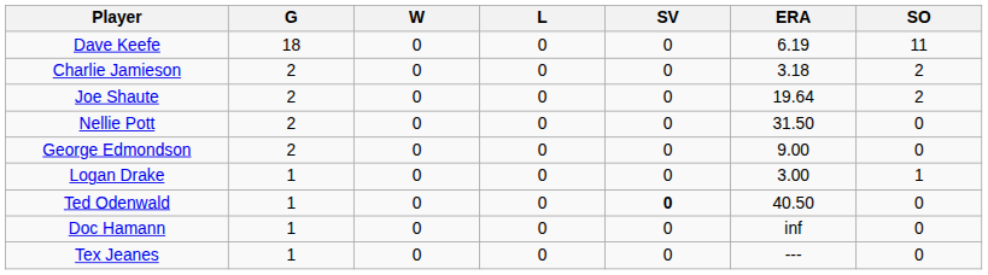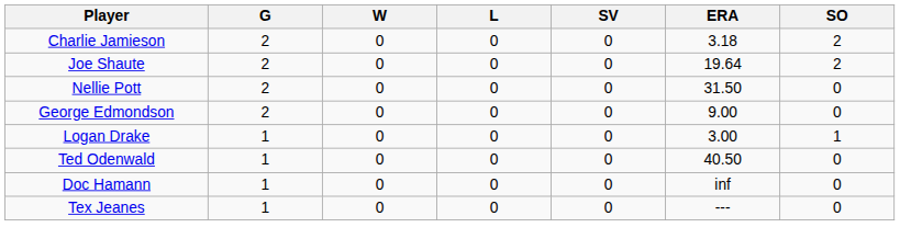- row: Dave Keefe | 18 | 0 | 0 | 0 | 6.19 | 11
Ted Odenwald | SV: bold -> normal
